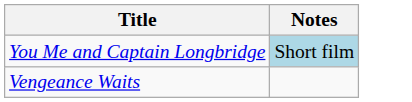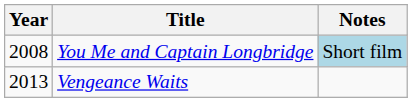+ column: Year | 2008 | 2013
